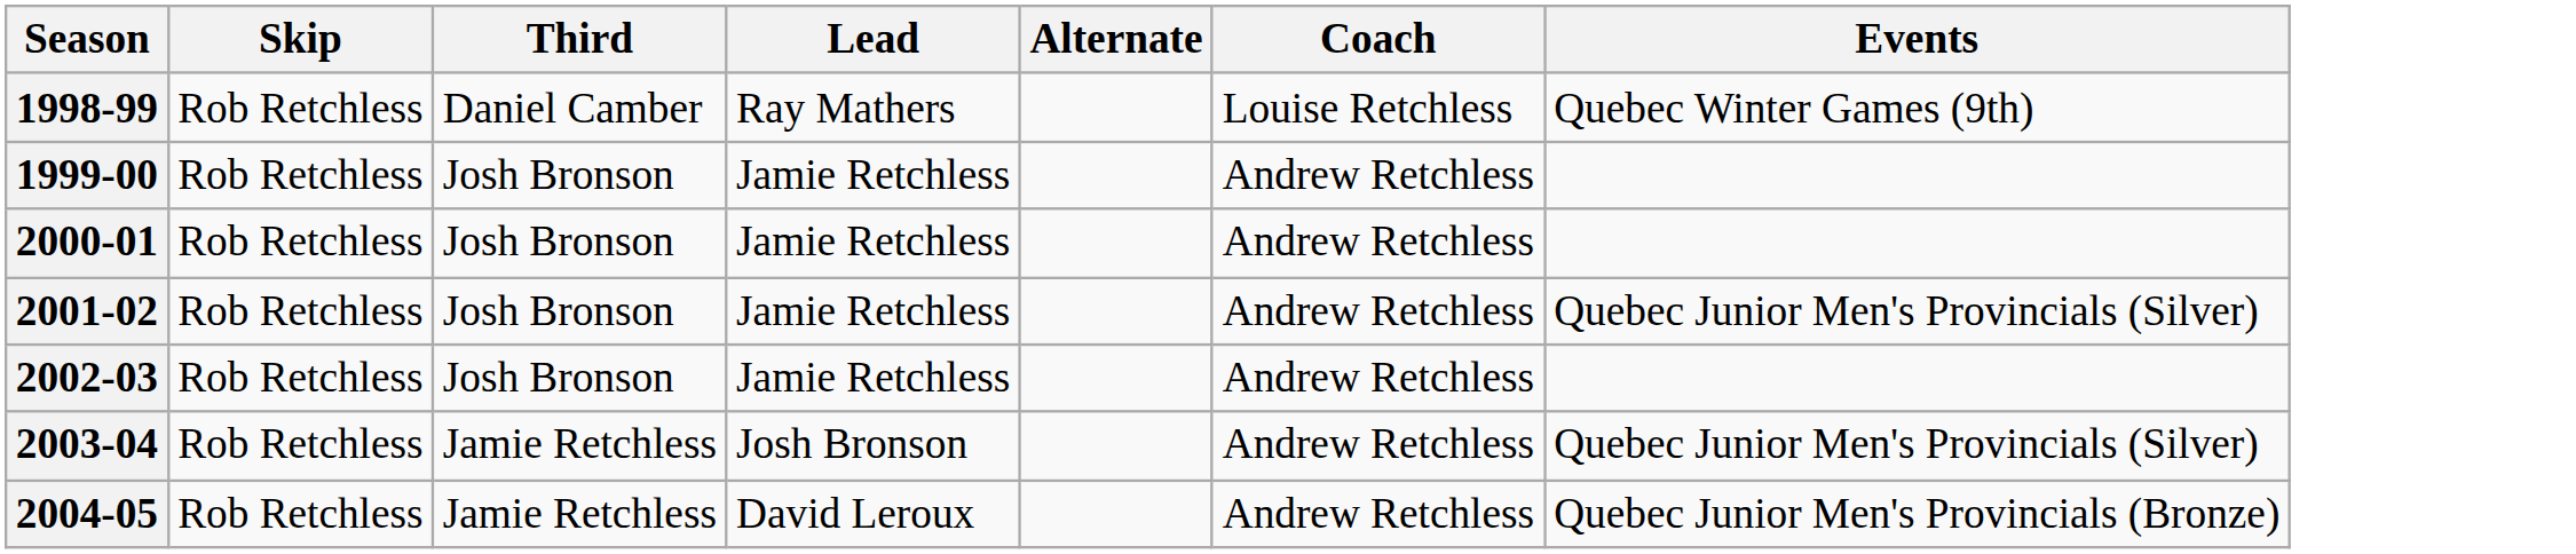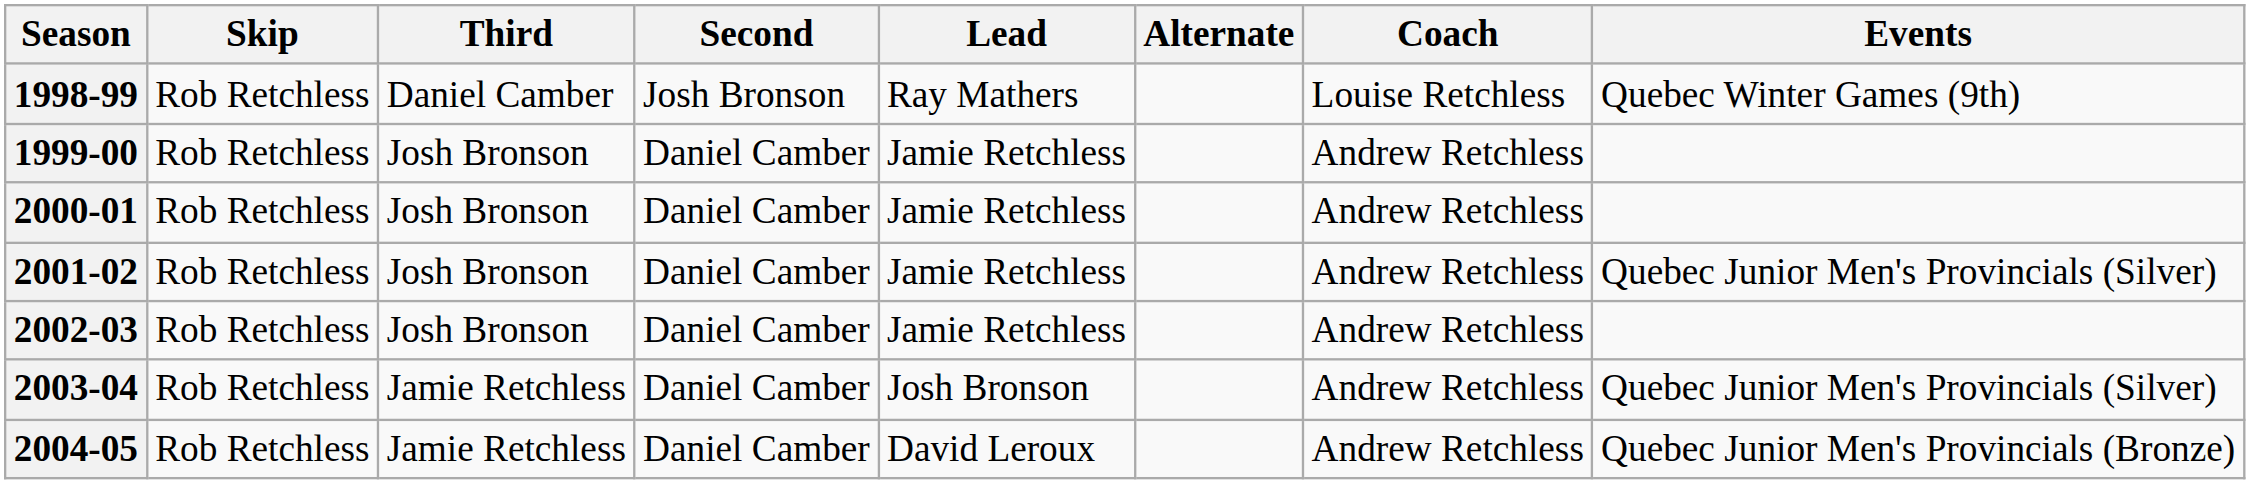+ column: Second | Josh Bronson | Daniel Camber | Daniel Camber | Daniel Camber | Daniel Camber | Daniel Camber | Daniel Camber
